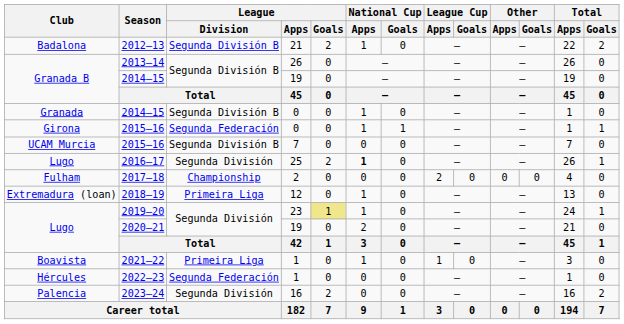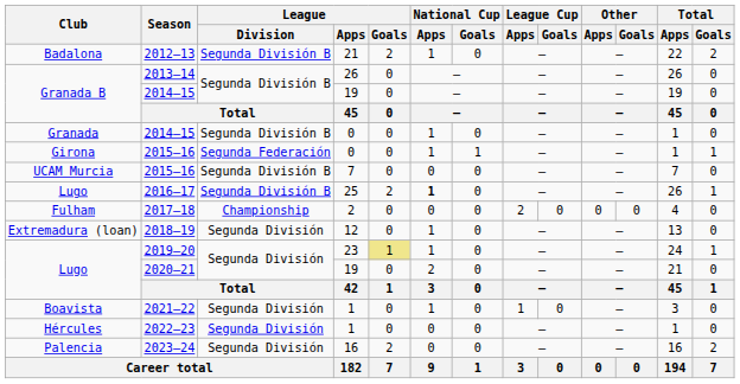2016–17 | League / Division: Segunda División -> Segunda División B
2018–19 | League / Division: Primeira Liga -> Segunda División
2021–22 | League / Division: Primeira Liga -> Segunda División
2022–23 | League / Division: Segunda Federación -> Segunda División
